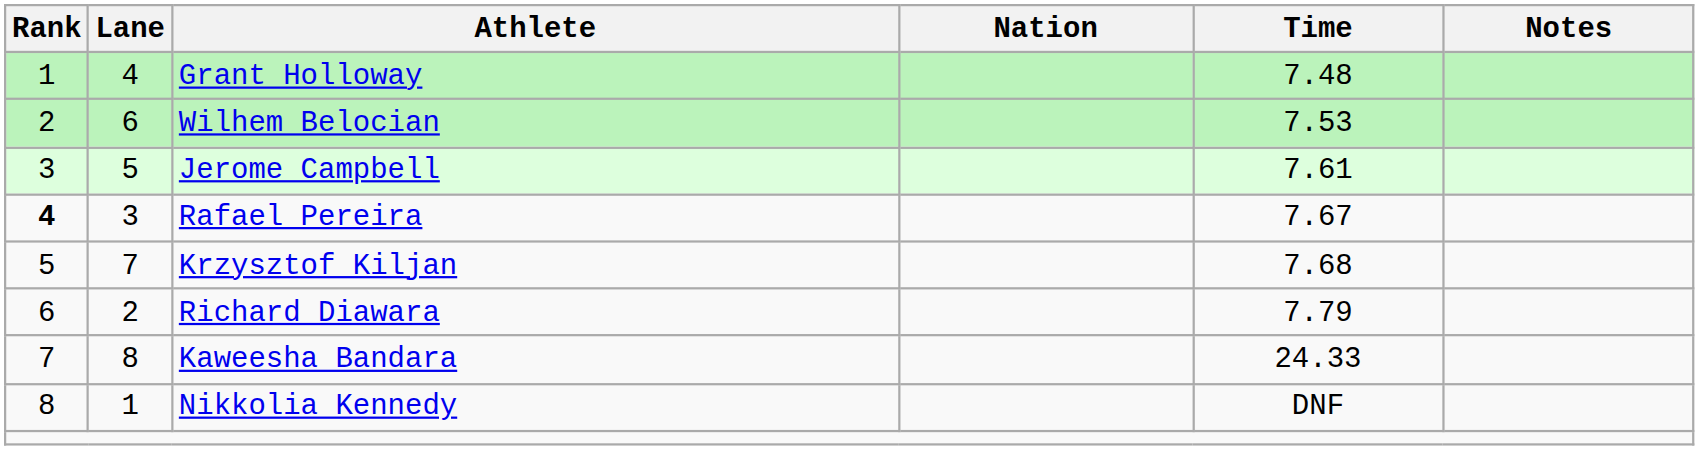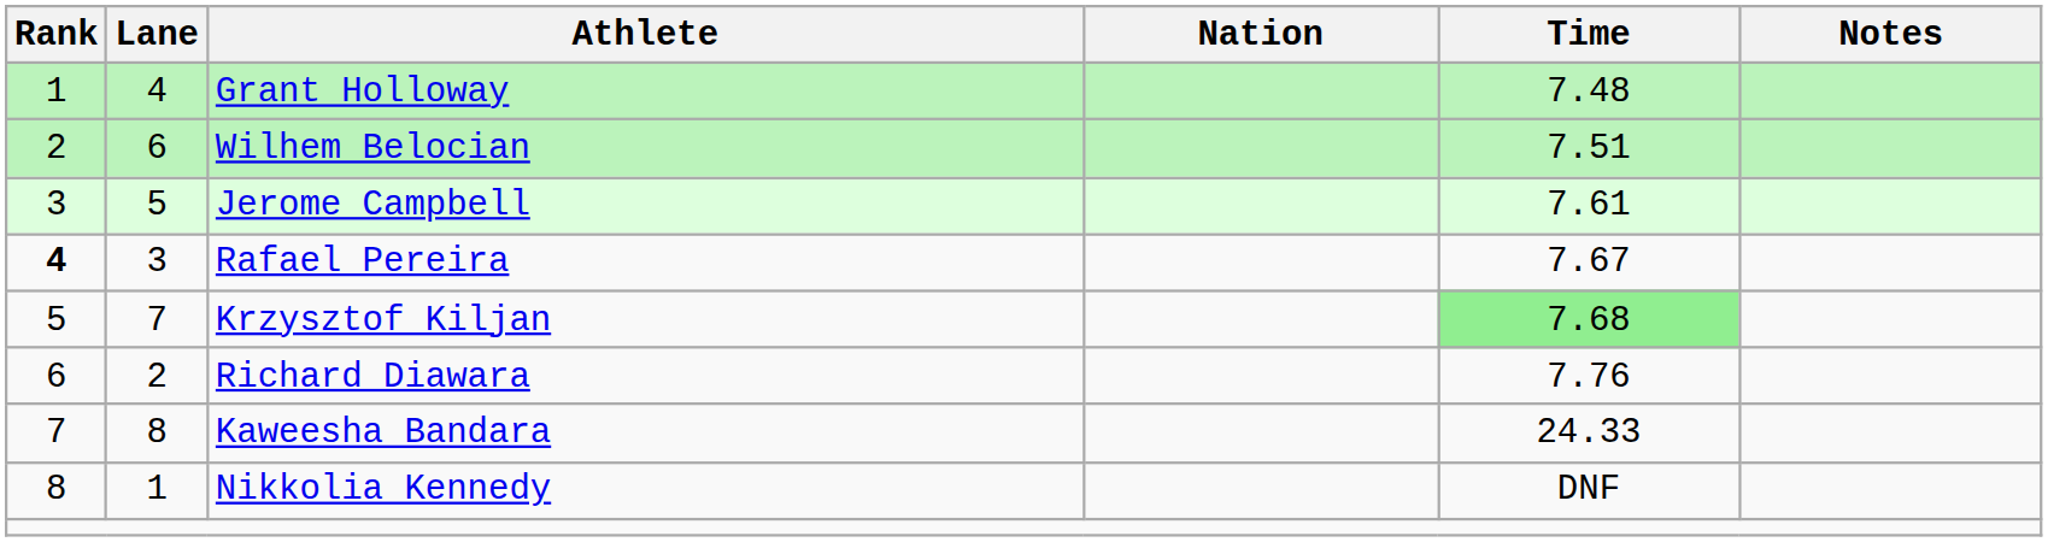Wilhem Belocian | Time: 7.53 -> 7.51
Krzysztof Kiljan | Time: no background -> lightgreen background
Richard Diawara | Time: 7.79 -> 7.76
